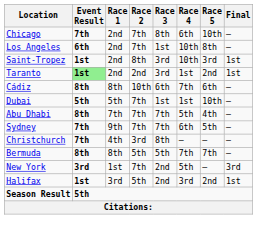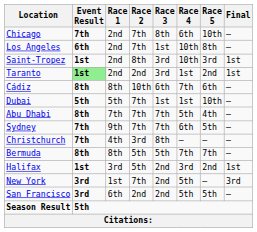rows swapped: Halifax <-> New York
+ row: San Francisco | 3rd | 6th | 2nd | 2nd | 5th | 5th | –
